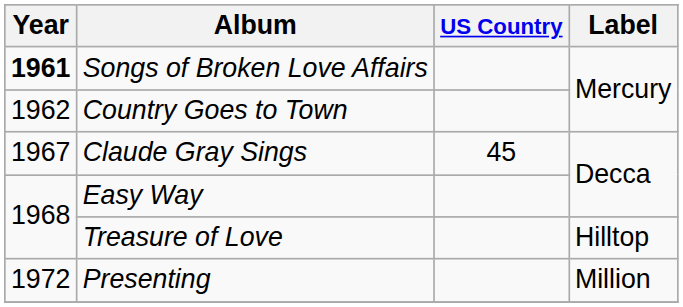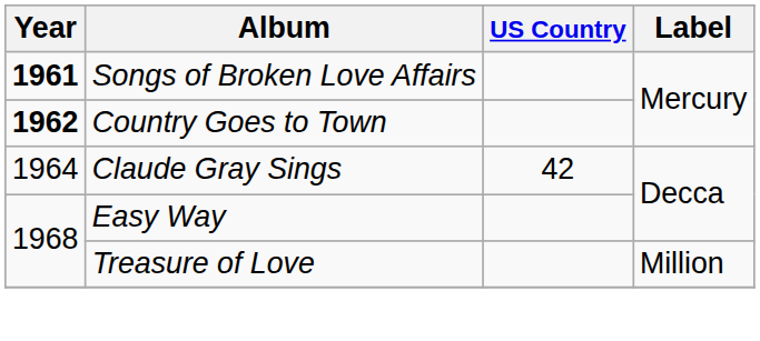Country Goes to Town | Year: normal -> bold
Claude Gray Sings | Year: 1967 -> 1964
Claude Gray Sings | US Country: 45 -> 42
Treasure of Love | Label: Hilltop -> Million
- row: 1972 | Presenting | Million
